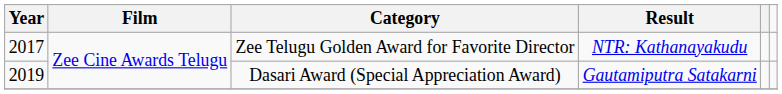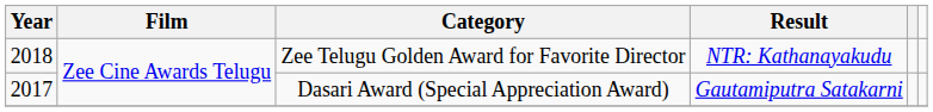Zee Telugu Golden Award for Favorite Director | Year: 2017 -> 2018
Dasari Award (Special Appreciation Award) | Year: 2019 -> 2017
